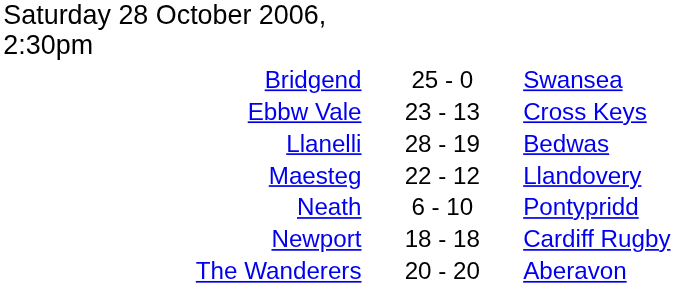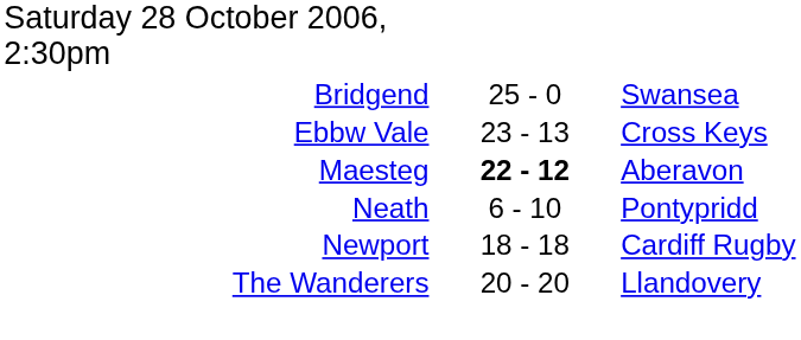- row: Llanelli | 28 - 19 | Bedwas
Maesteg | column 2: normal -> bold
Maesteg | column 3: Llandovery -> Aberavon
The Wanderers | column 3: Aberavon -> Llandovery
